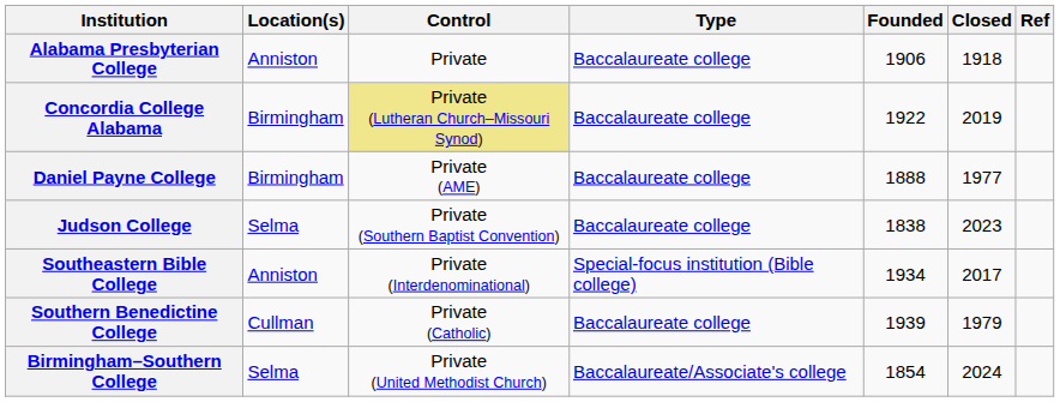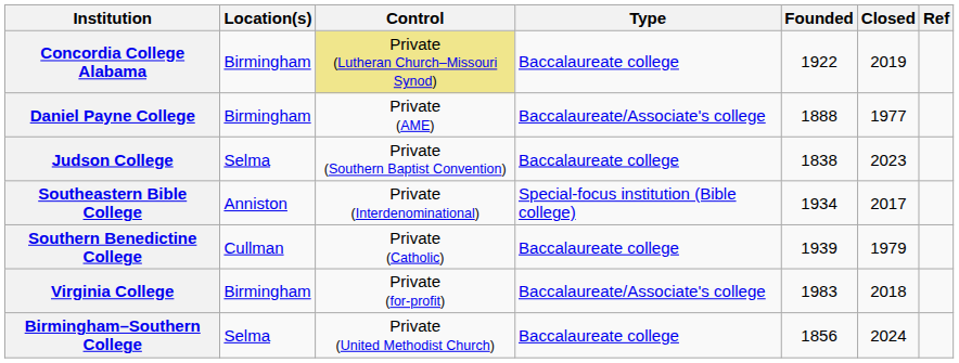- row: Alabama Presbyterian College | Anniston | Private | Baccalaureate college | 1906 | 1918
Daniel Payne College | Type: Baccalaureate college -> Baccalaureate/Associate's college
+ row: Virginia College | Birmingham | Private (for-profit) | Baccalaureate/Associate's college | 1983 | 2018
Birmingham–Southern College | Type: Baccalaureate/Associate's college -> Baccalaureate college
Birmingham–Southern College | Founded: 1854 -> 1856
